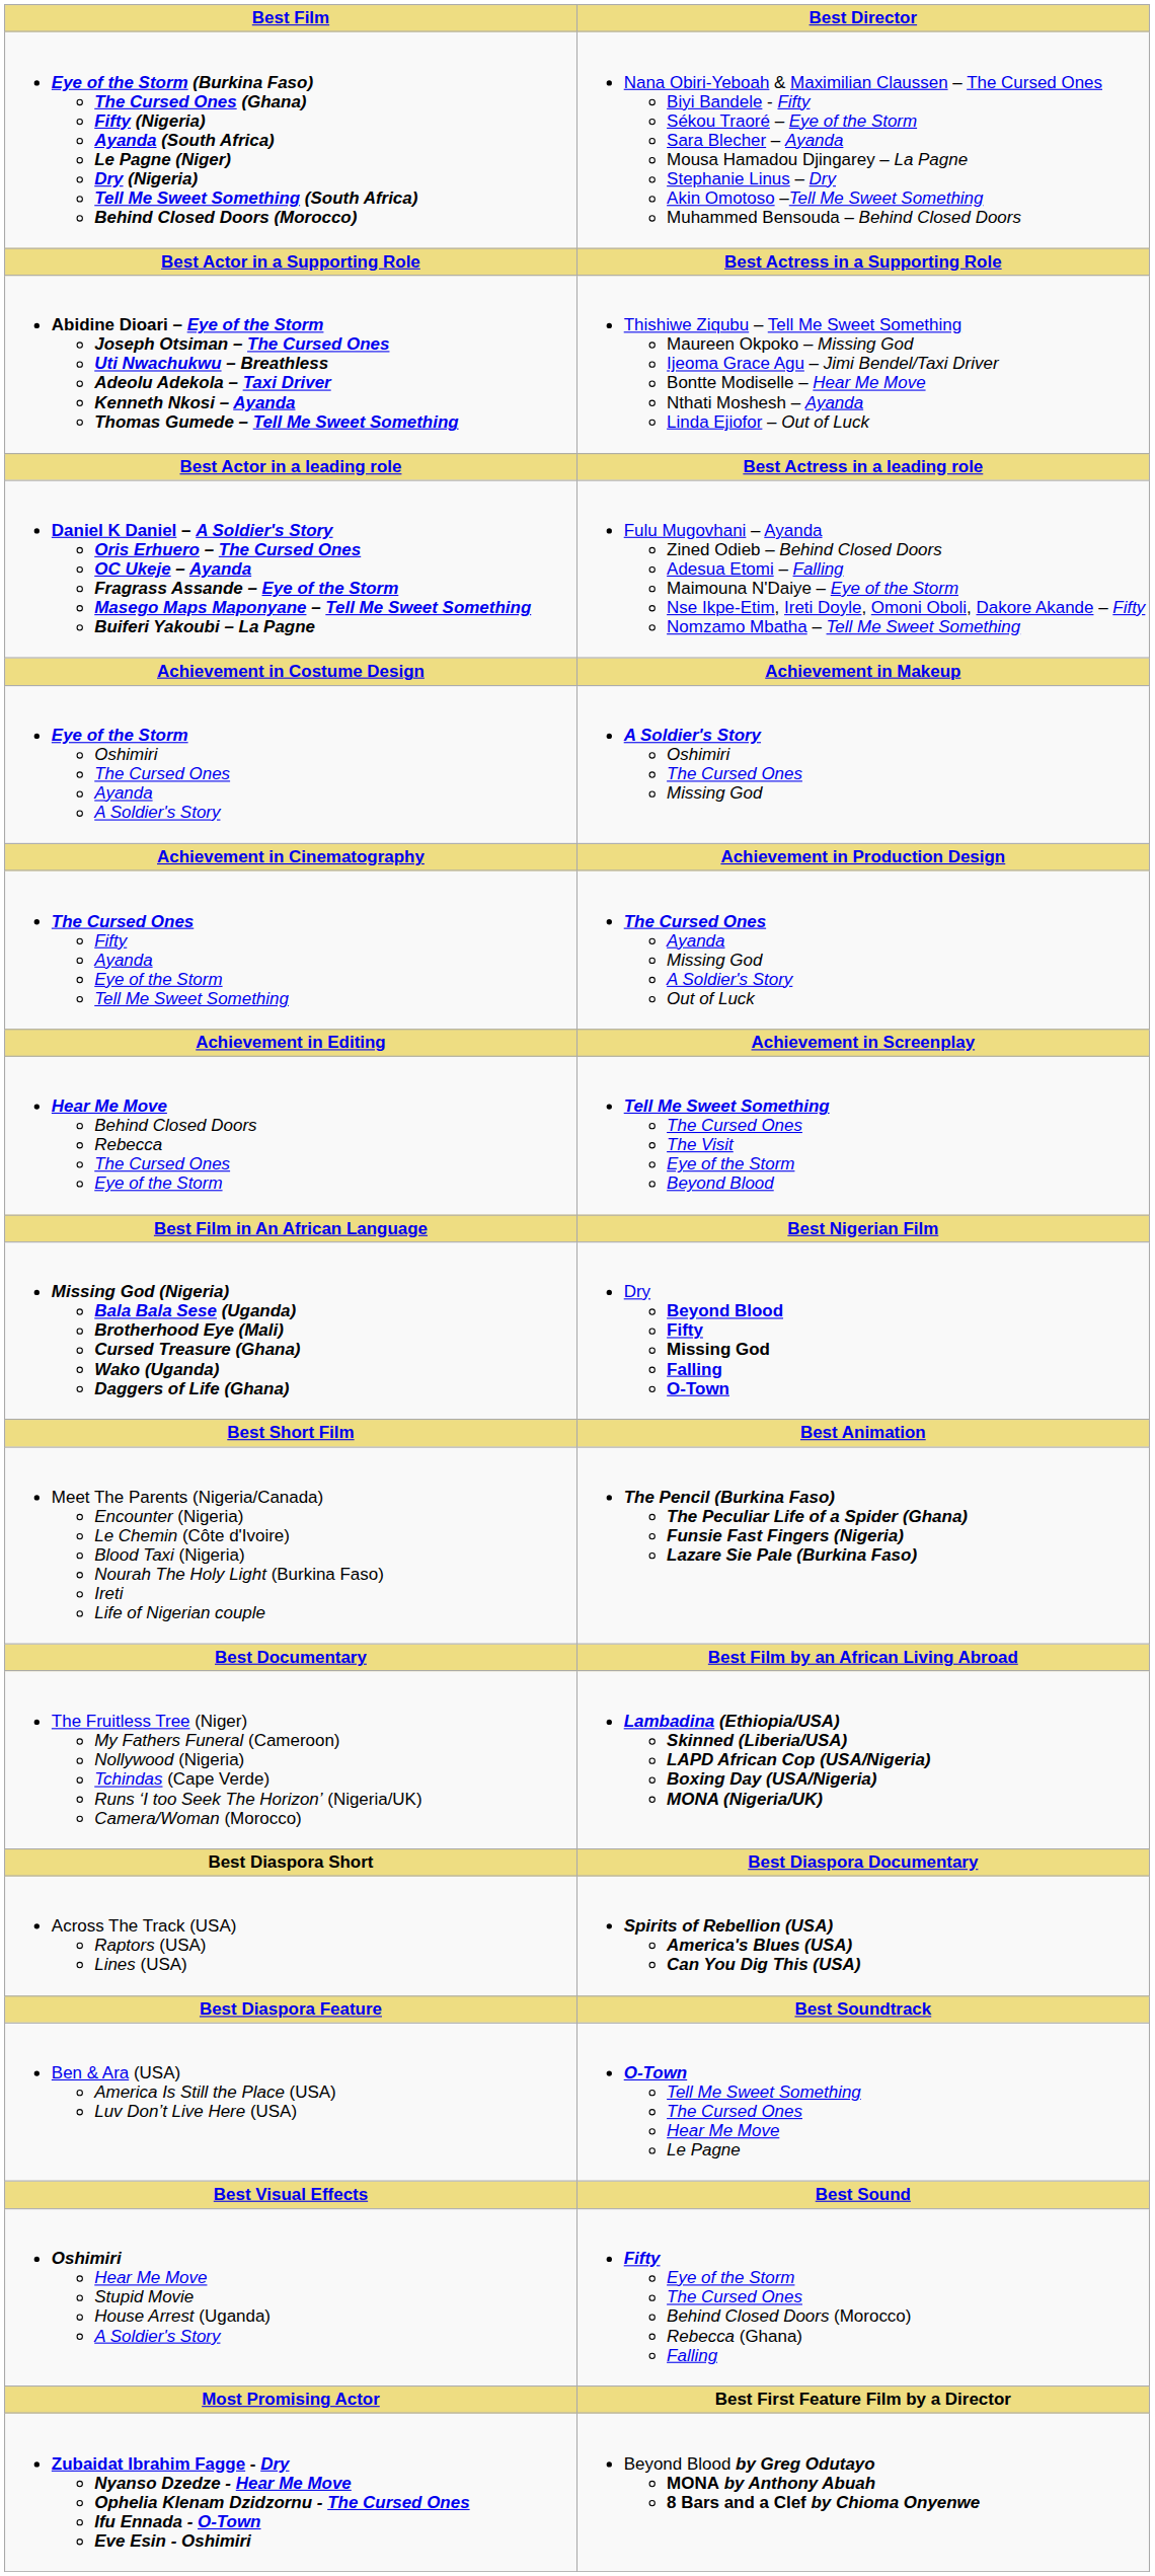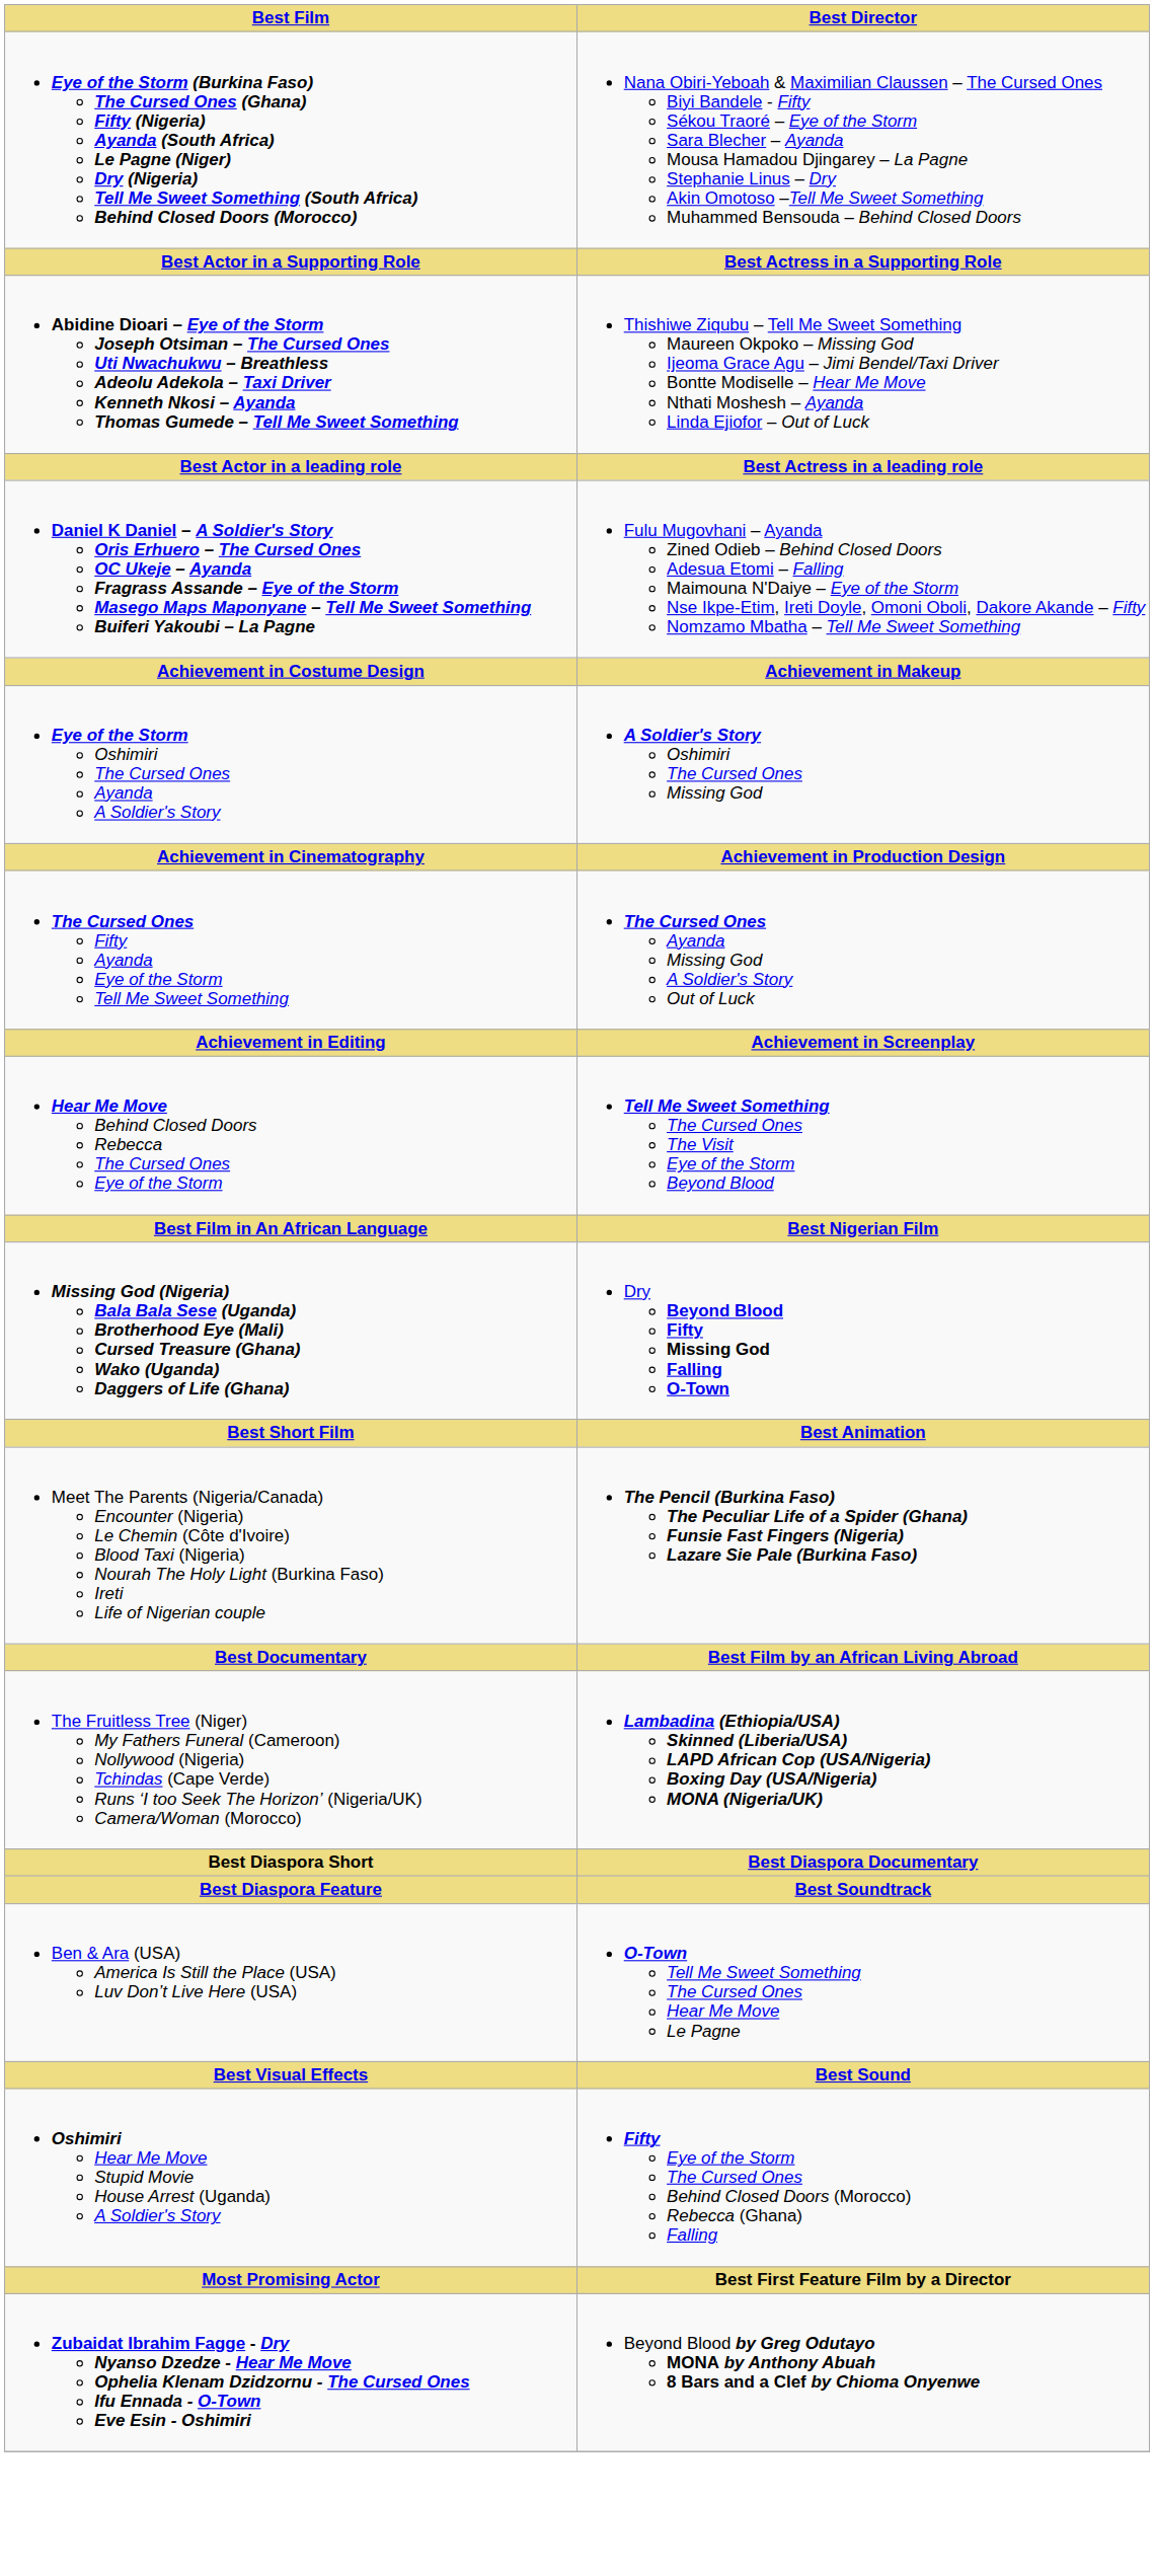- row: Across The Track (USA) Raptors (USA) Lines (USA) | Spirits of Rebellion (USA) America's Blues (USA) Can You Dig This (USA)
